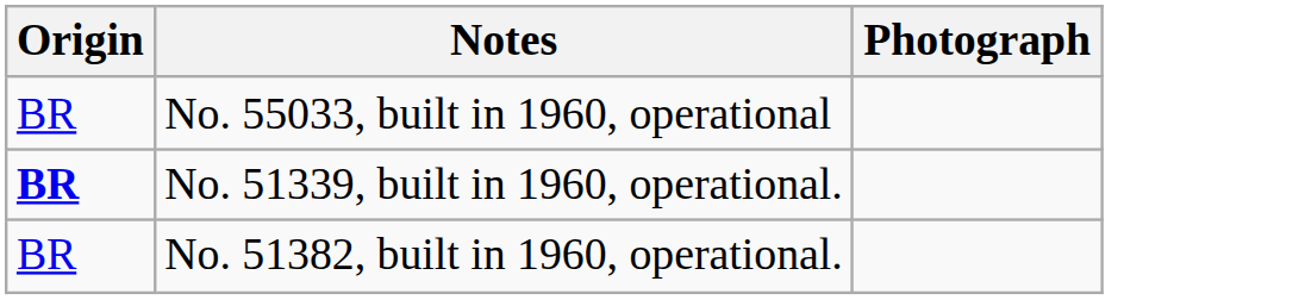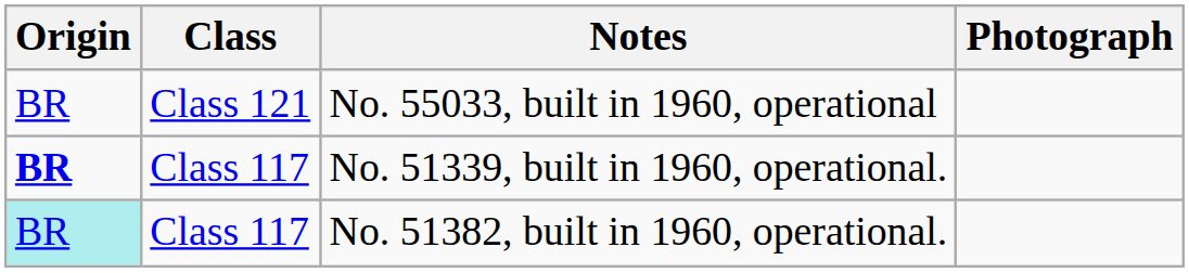+ column: Class | Class 121 | Class 117 | Class 117
No. 51382, built in 1960, operational. | Origin: no background -> paleturquoise background
